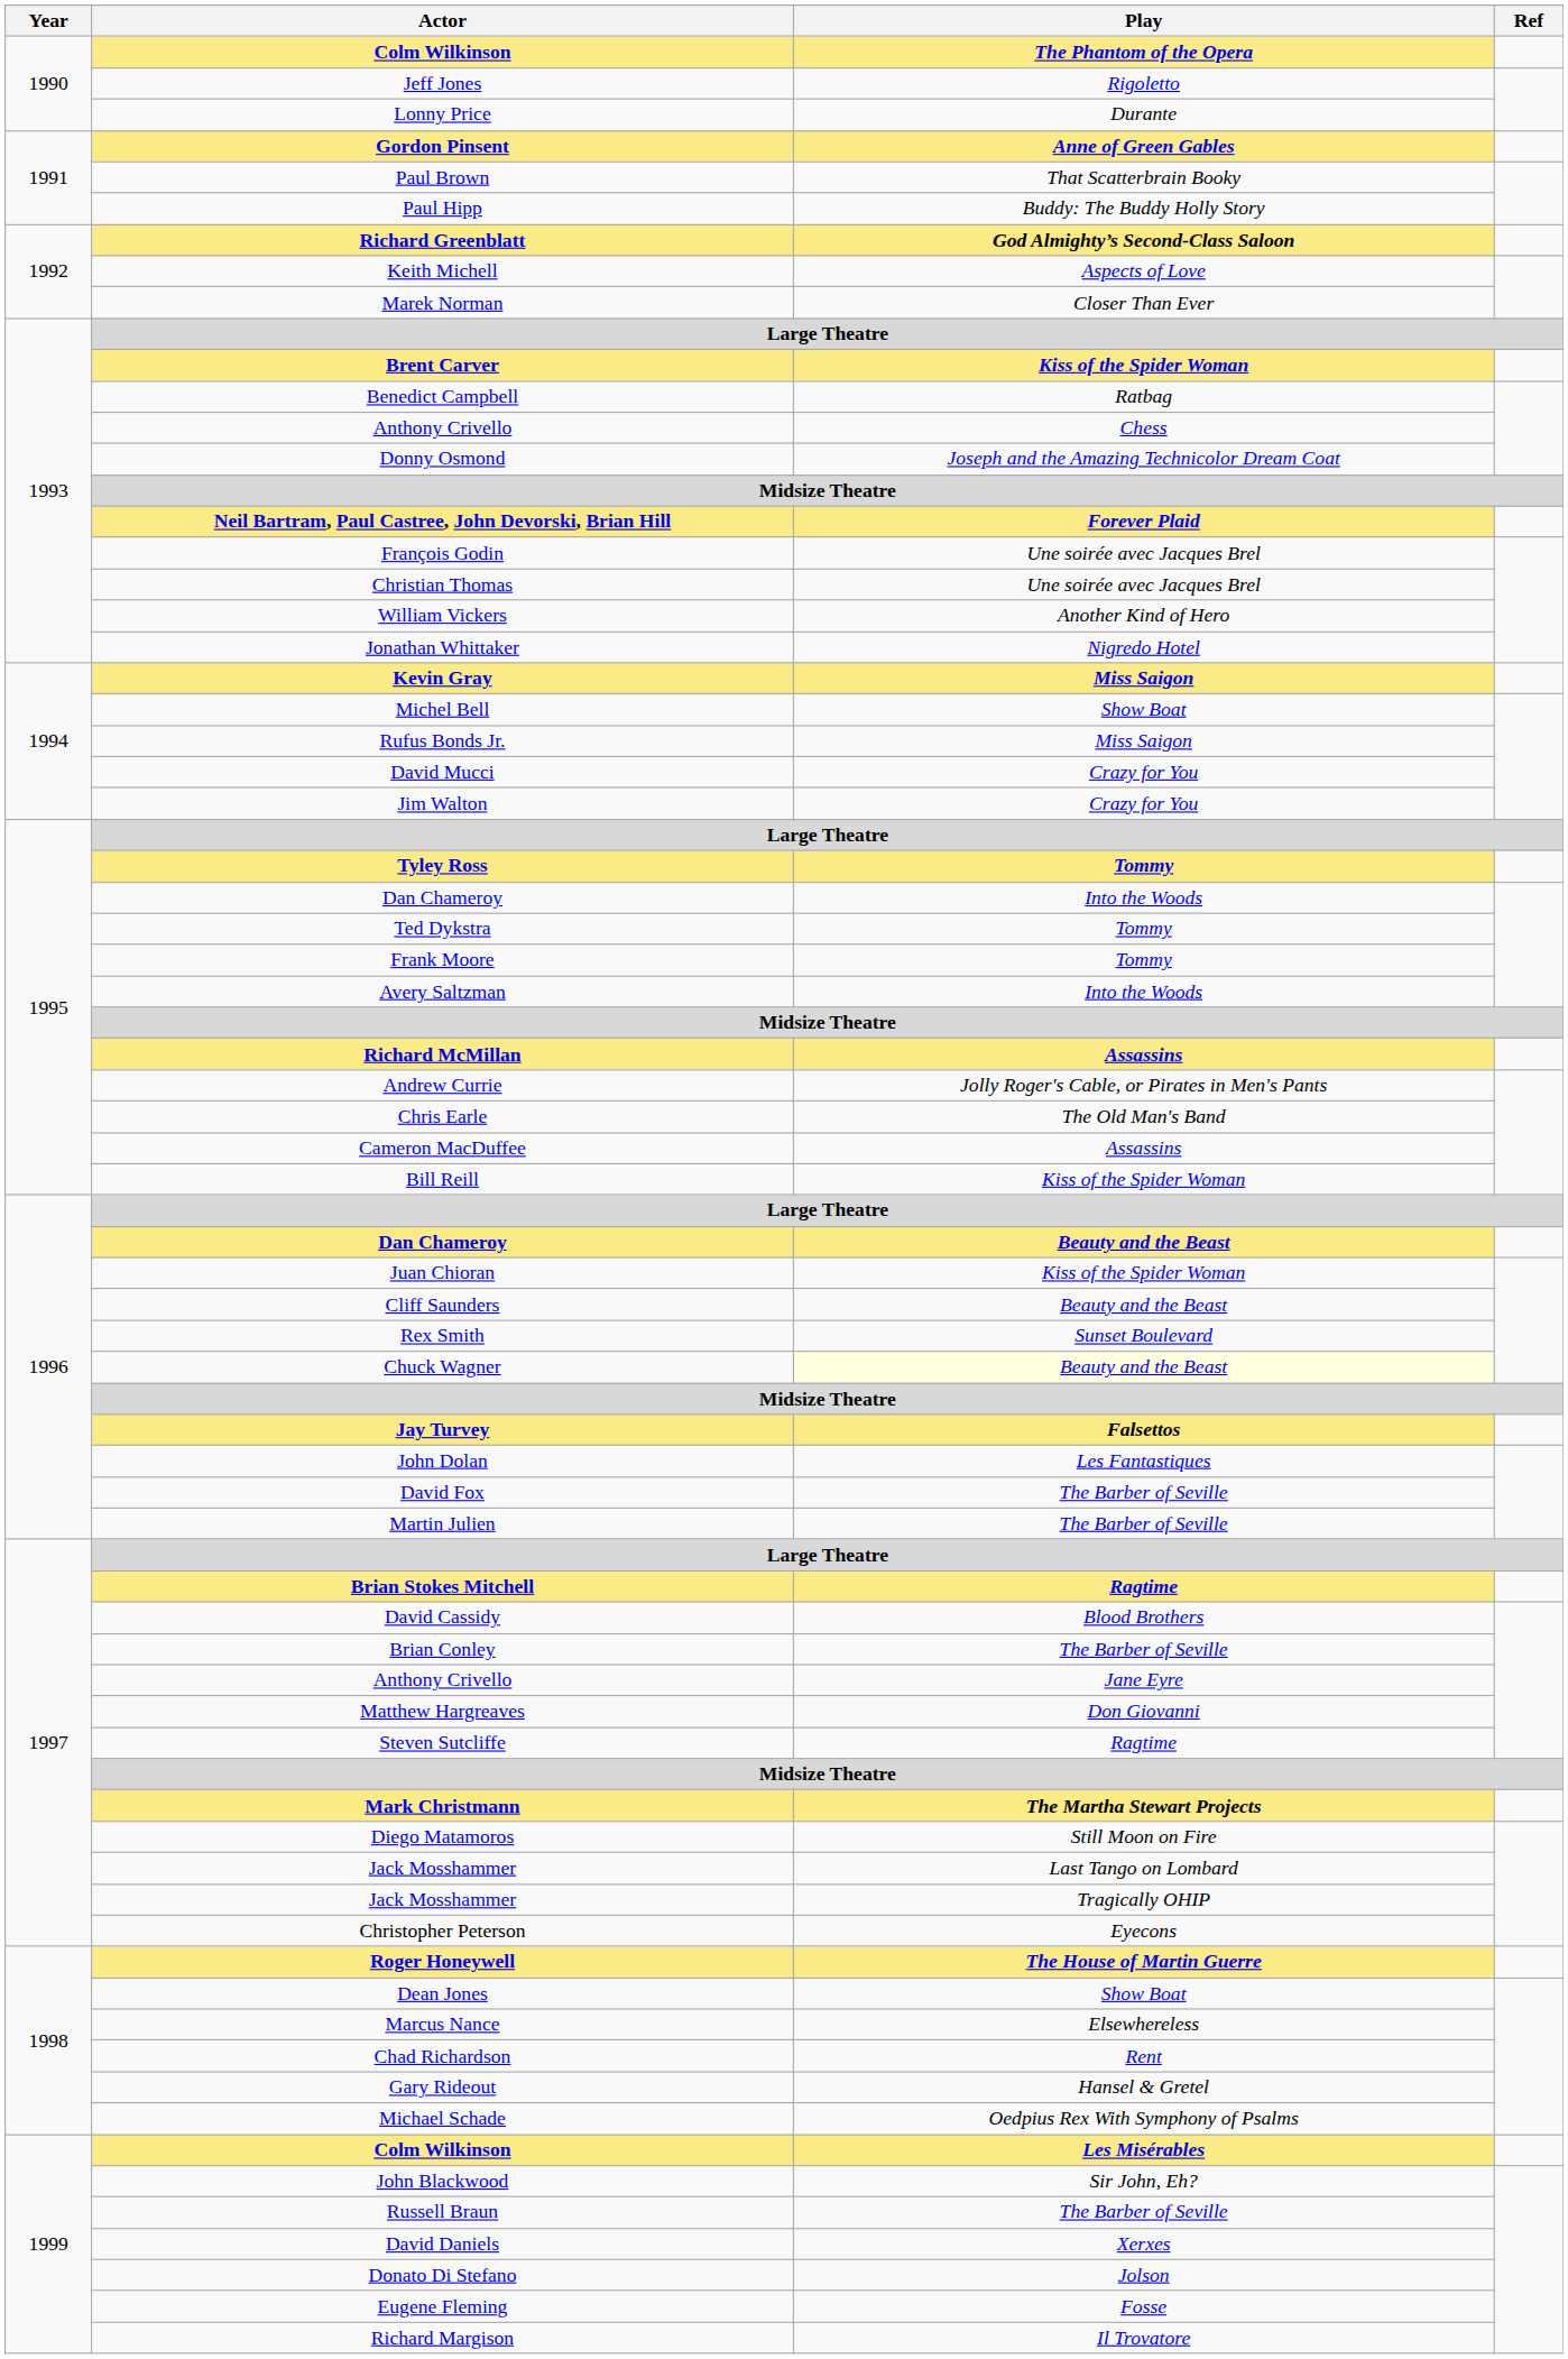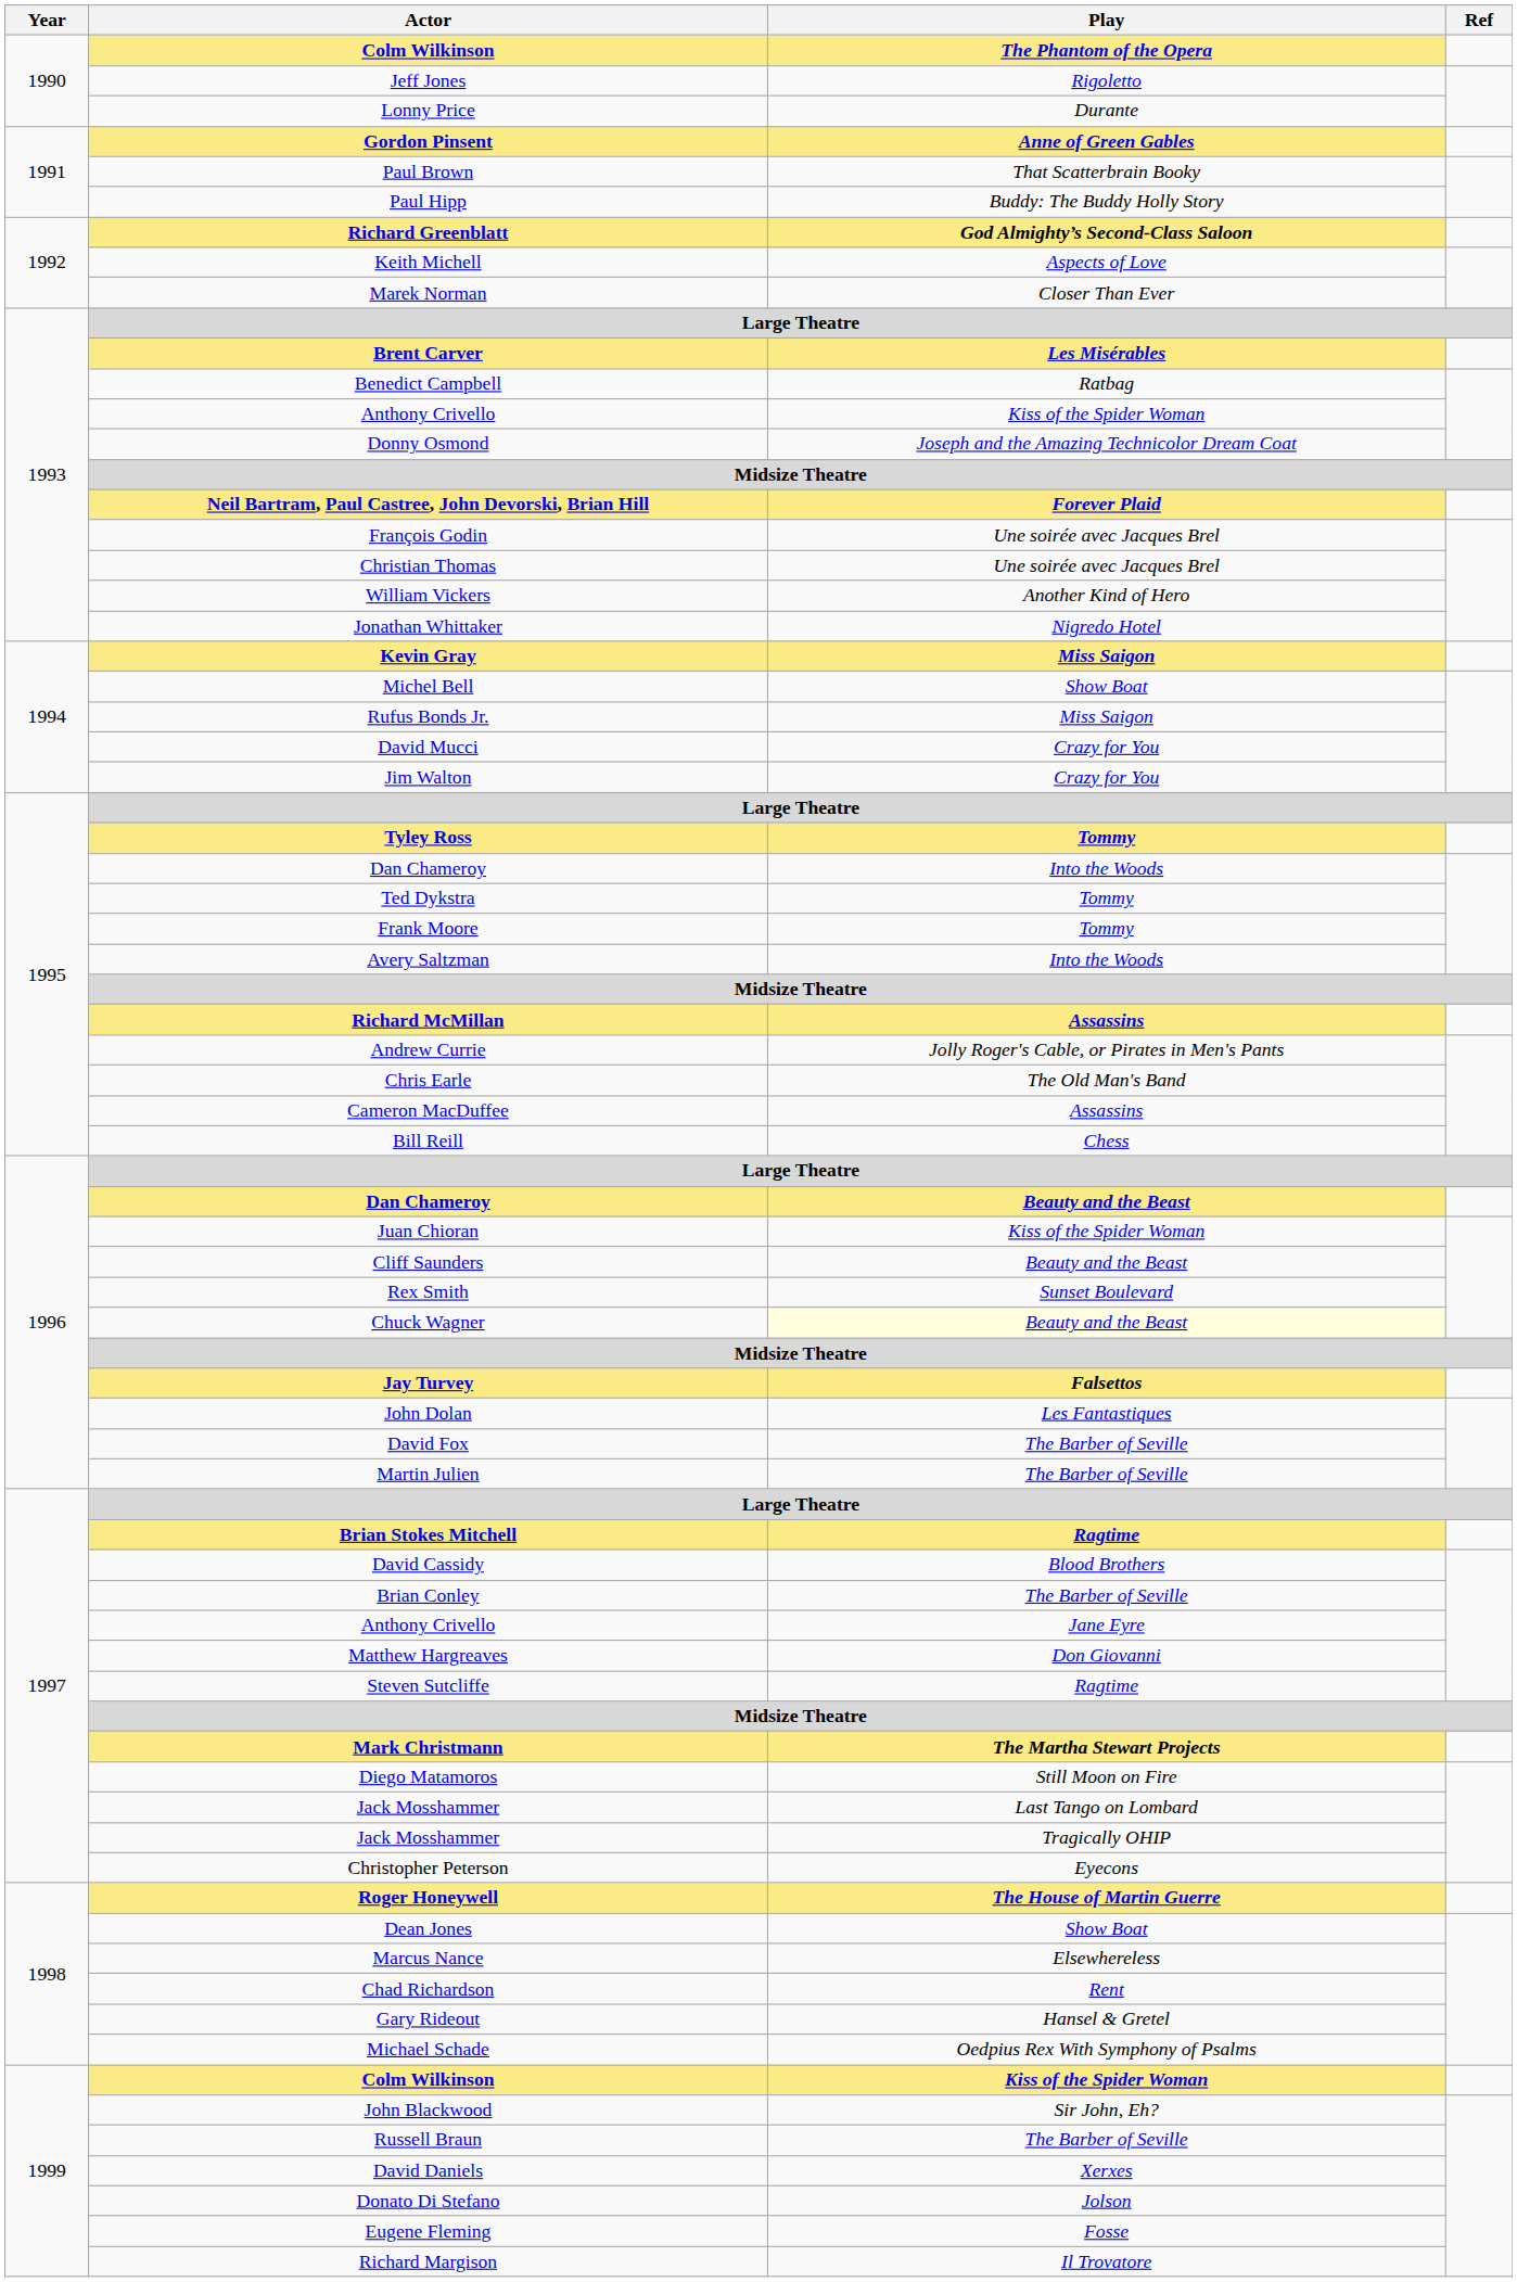Brent Carver | Play: Kiss of the Spider Woman -> Les Misérables
1993 / Anthony Crivello | Play: Chess -> Kiss of the Spider Woman
Bill Reill | Play: Kiss of the Spider Woman -> Chess
1999 / Colm Wilkinson | Play: Les Misérables -> Kiss of the Spider Woman
